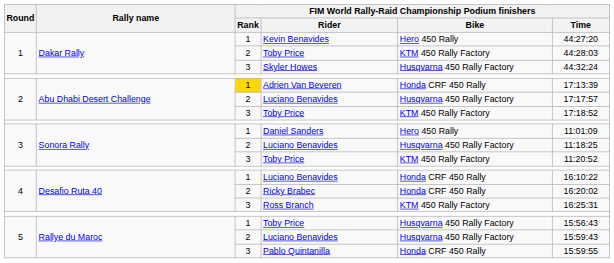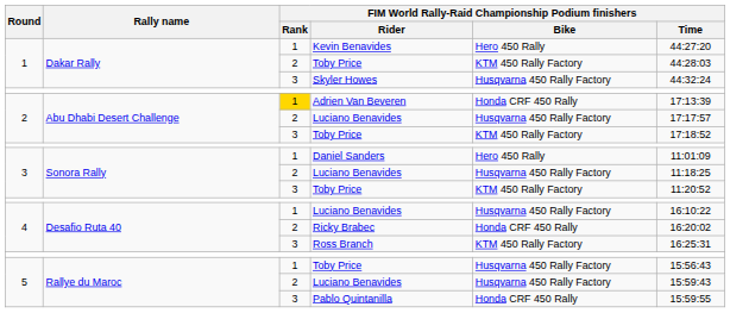4 / Luciano Benavides | FIM World Rally-Raid Championship Podium finishers / Bike: Honda CRF 450 Rally -> Husqvarna 450 Rally Factory
